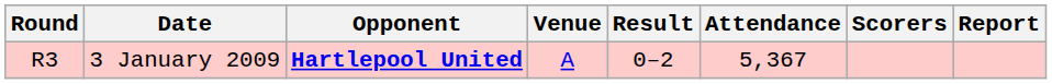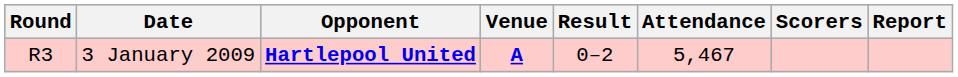3 January 2009 | Venue: normal -> bold
3 January 2009 | Attendance: 5,367 -> 5,467
